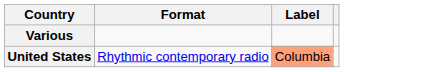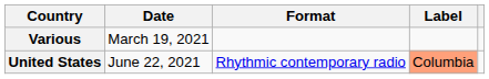+ column: Date | March 19, 2021 | June 22, 2021
